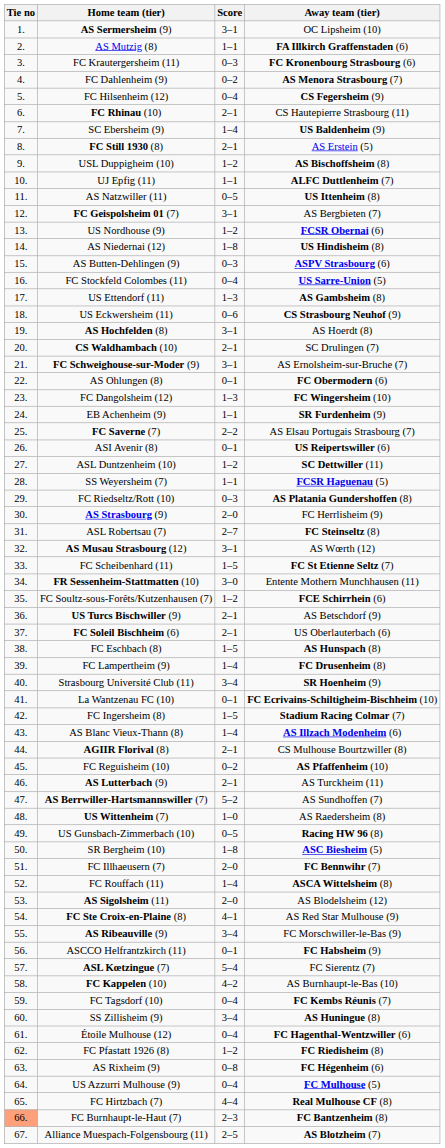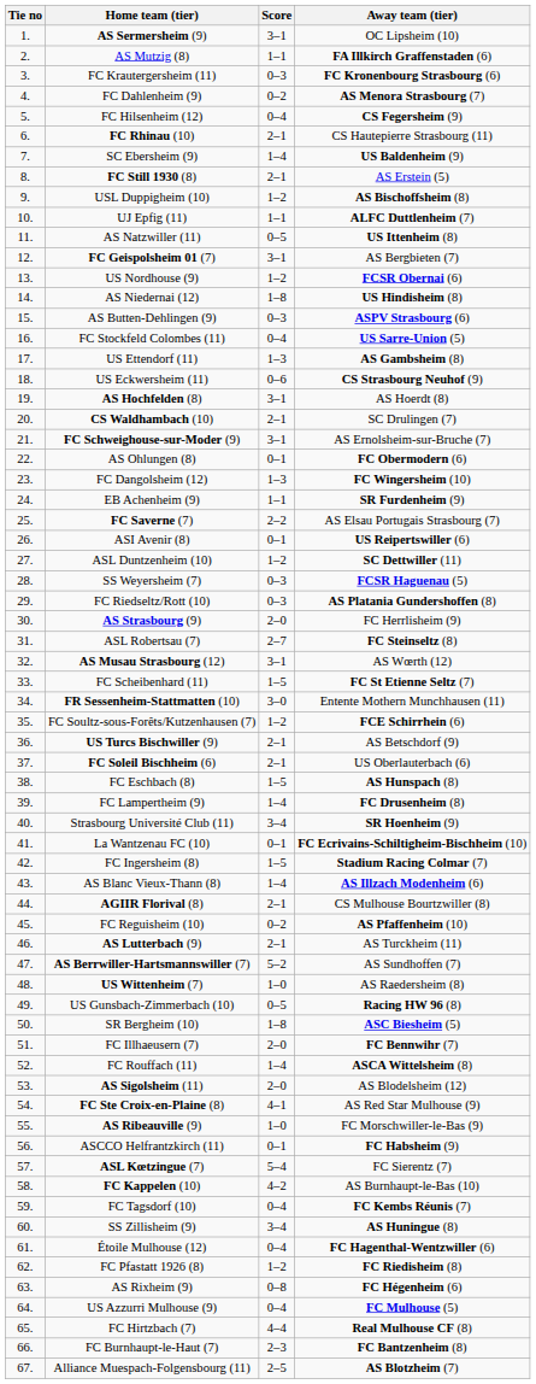SS Weyersheim (7) | Score: 1–1 -> 0–3
AS Ribeauville (9) | Score: 3–4 -> 1–0
FC Burnhaupt-le-Haut (7) | Tie no: lightsalmon background -> no background
